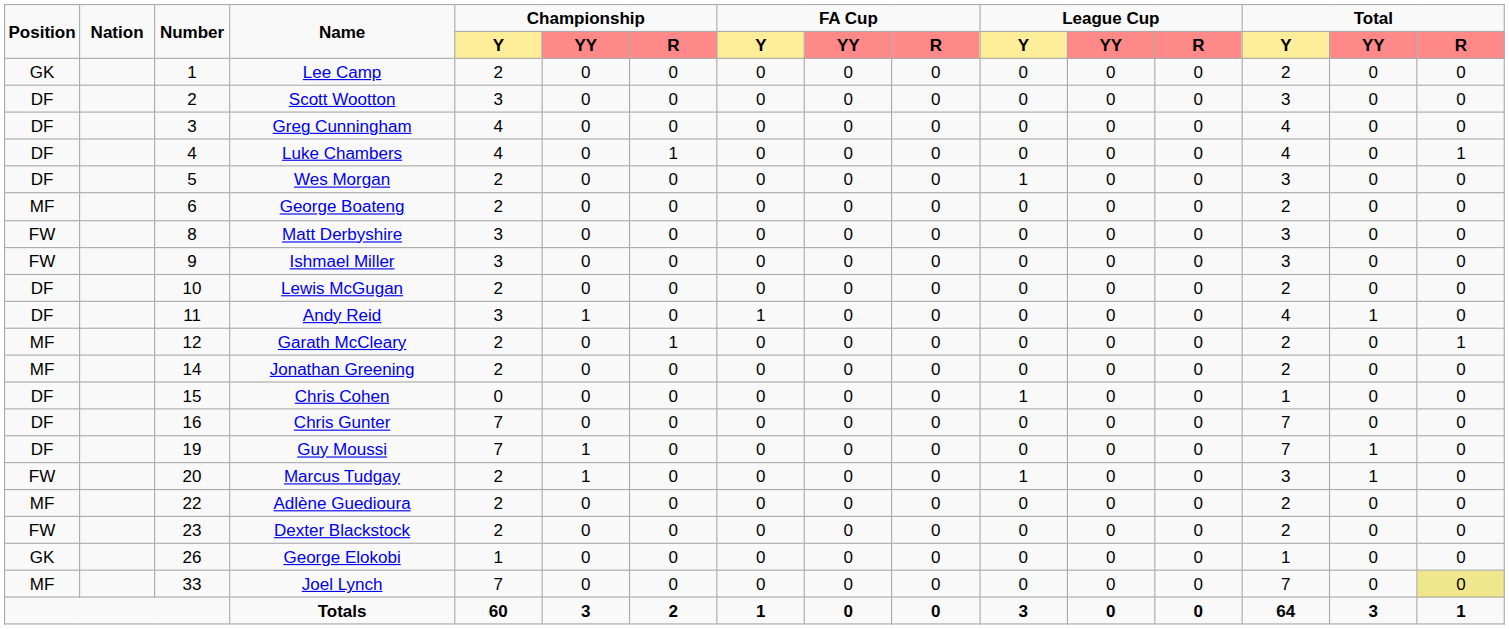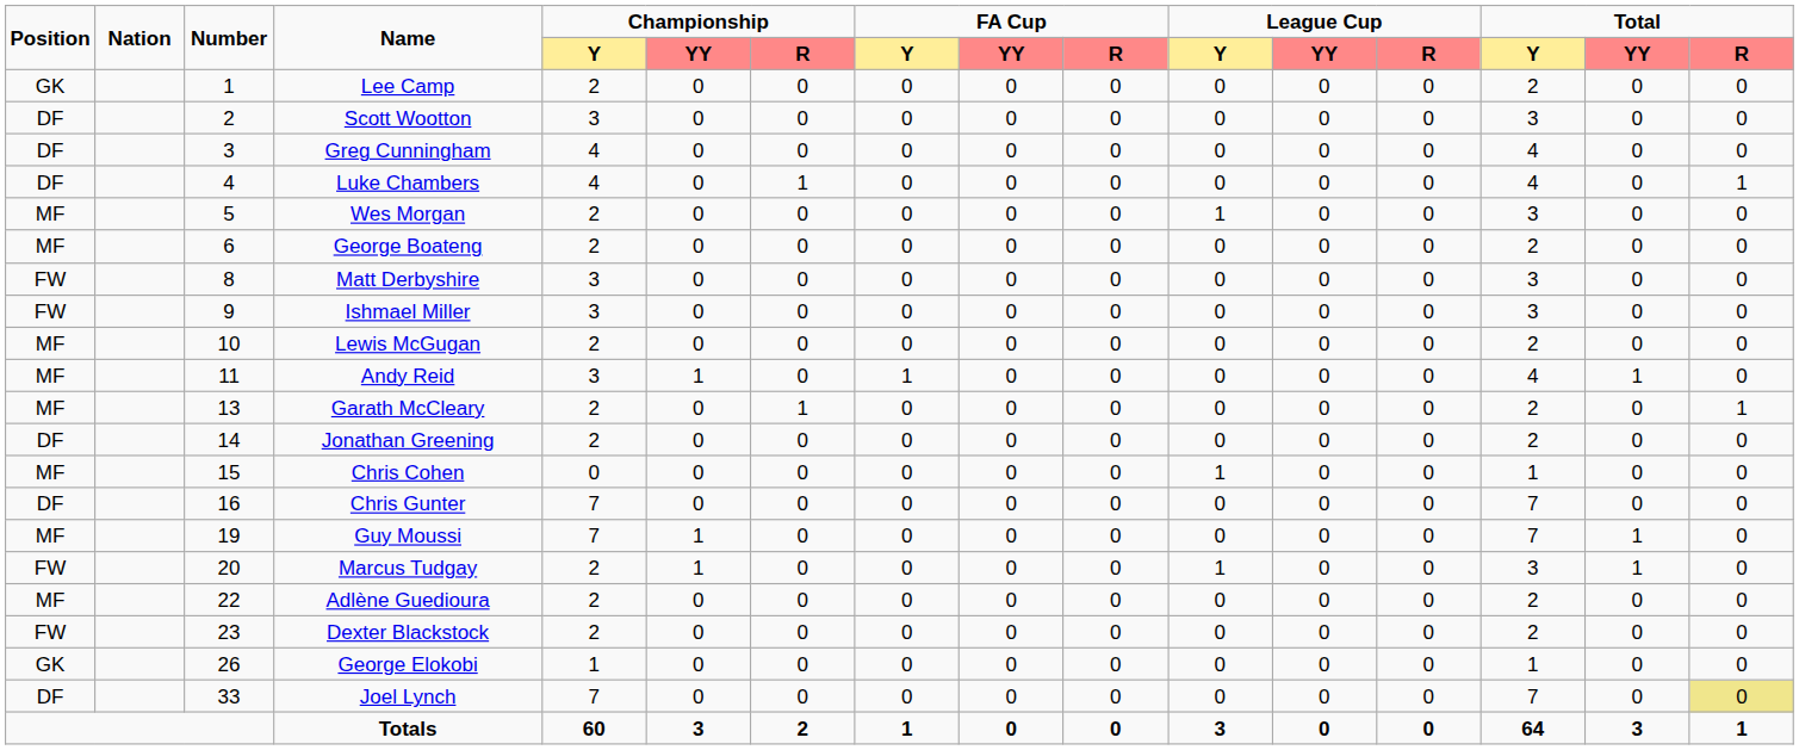Wes Morgan | Position: DF -> MF
Lewis McGugan | Position: DF -> MF
Andy Reid | Position: DF -> MF
Garath McCleary | Number: 12 -> 13
Jonathan Greening | Position: MF -> DF
Chris Cohen | Position: DF -> MF
Guy Moussi | Position: DF -> MF
Joel Lynch | Position: MF -> DF
